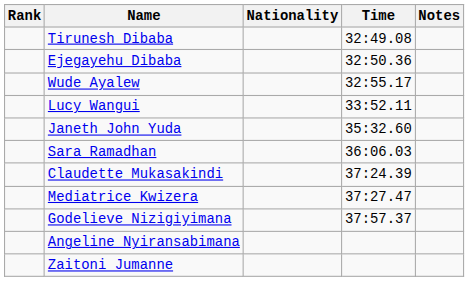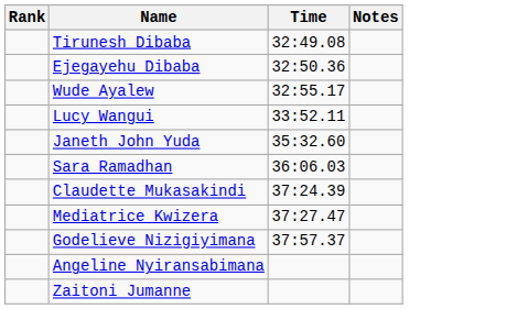- column: Nationality
